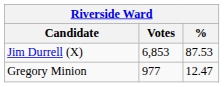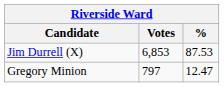Gregory Minion | Votes: 977 -> 797
